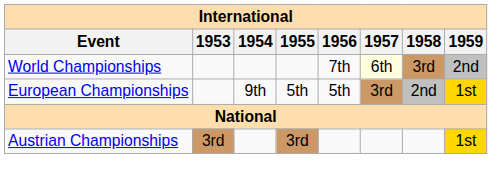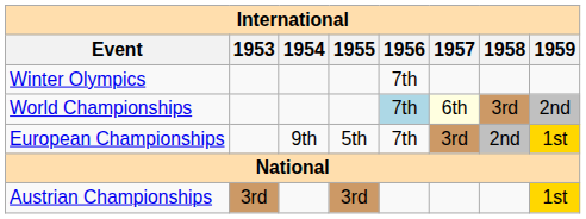+ row: Winter Olympics | 7th
World Championships | 1956: no background -> lightblue background
European Championships | 1956: 5th -> 7th
